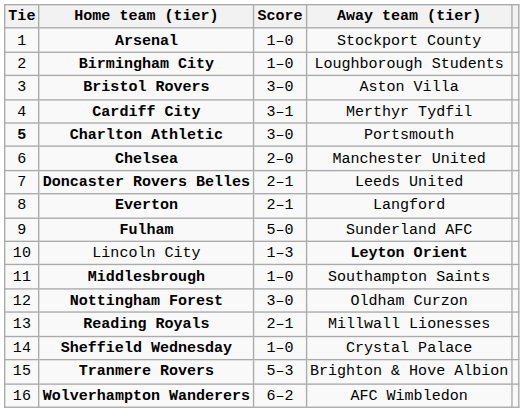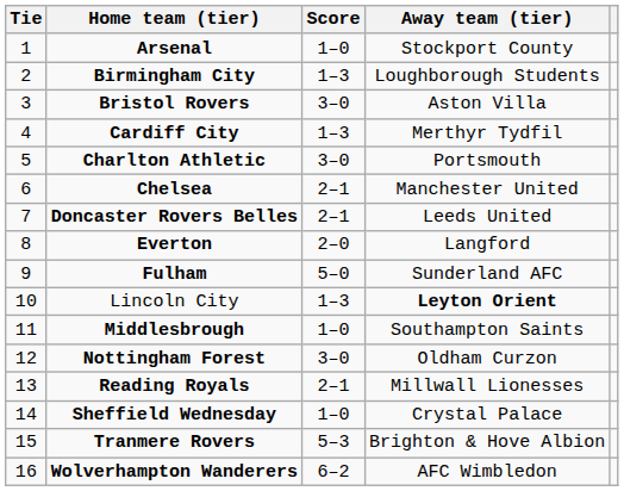Birmingham City | Score: 1–0 -> 1–3
Cardiff City | Score: 3–1 -> 1–3
Charlton Athletic | Tie: bold -> normal
Chelsea | Score: 2–0 -> 2–1
Everton | Score: 2–1 -> 2–0
